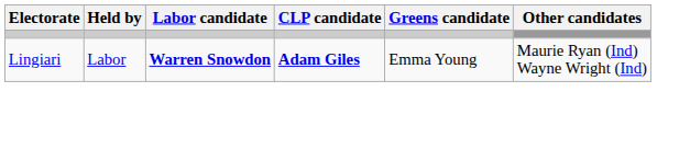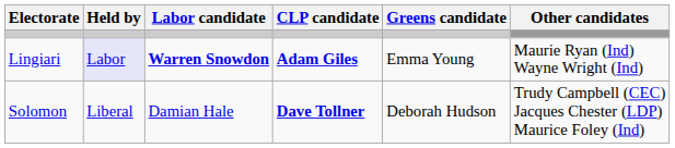Lingiari | Held by: no background -> lavender background
+ row: Solomon | Liberal | Damian Hale | Dave Tollner | Deborah Hudson | Trudy Campbell (CEC) Jacques Chester (LDP) Maurice Foley (Ind)
